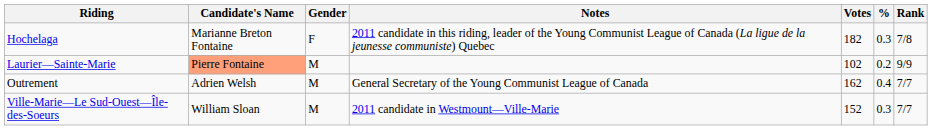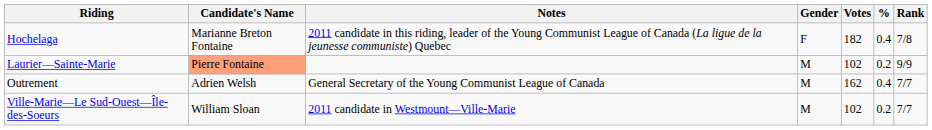columns swapped: Notes <-> Gender
Hochelaga | %: 0.3 -> 0.4
Ville-Marie—Le Sud-Ouest—Île-des-Soeurs | Votes: 152 -> 102
Ville-Marie—Le Sud-Ouest—Île-des-Soeurs | %: 0.3 -> 0.2
